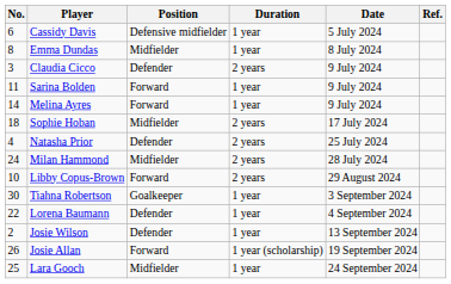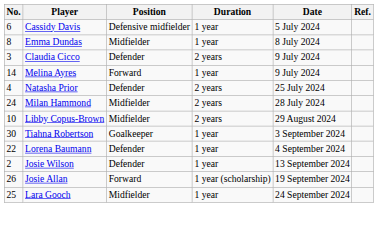- row: 11 | Sarina Bolden | Forward | 1 year | 9 July 2024
- row: 18 | Sophie Hoban | Midfielder | 2 years | 17 July 2024
Libby Copus-Brown | Position: Forward -> Midfielder
